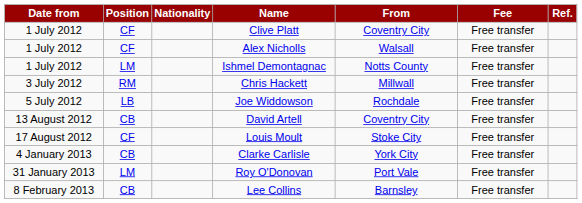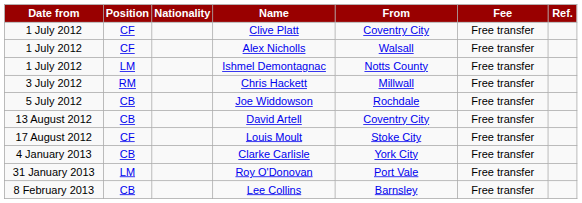Joe Widdowson | Position: LB -> CB
